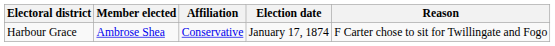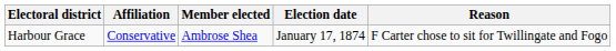columns swapped: Member elected <-> Affiliation
